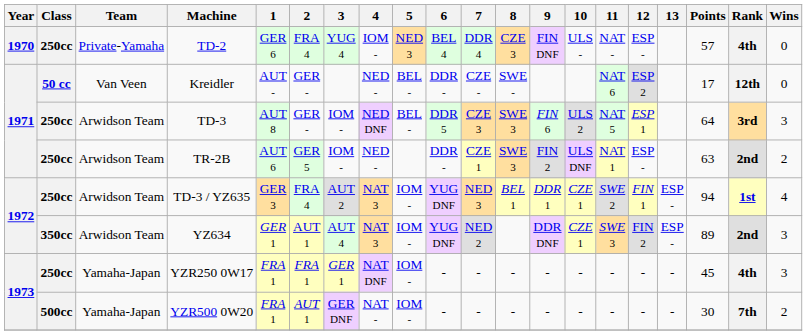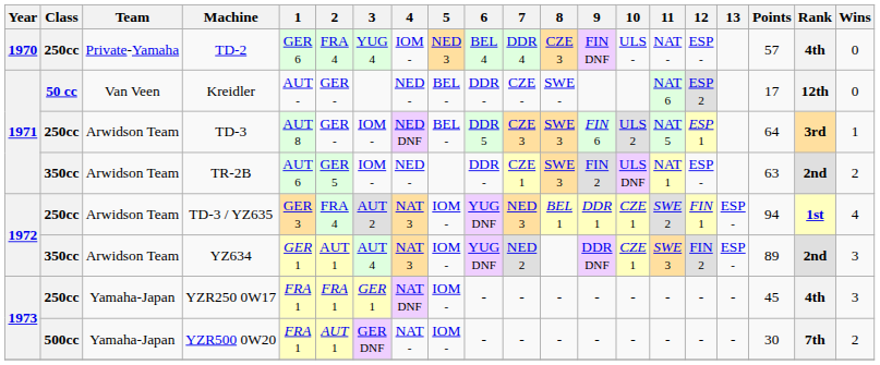TD-3 | Wins: 3 -> 1
TR-2B | Class: 250cc -> 350cc
